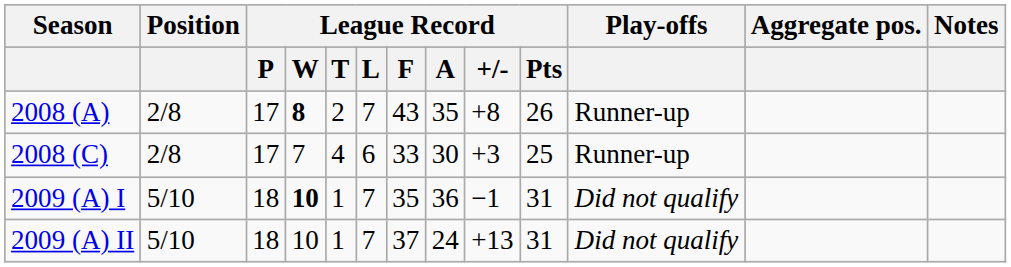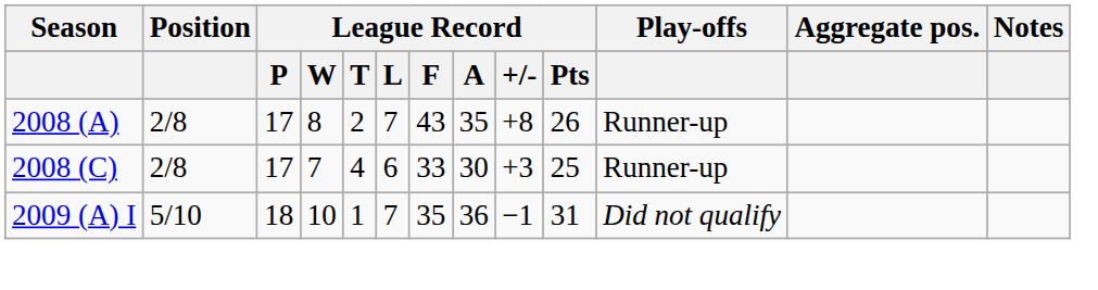2008 (A) | League Record / W: bold -> normal
2009 (A) I | League Record / W: bold -> normal
- row: 2009 (A) II | 5/10 | 18 | 10 | 1 | 7 | 37 | 24 | +13 | 31 | Did not qualify
